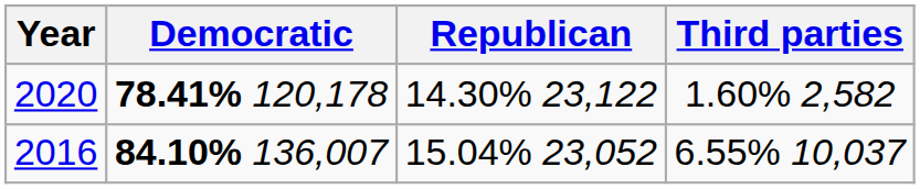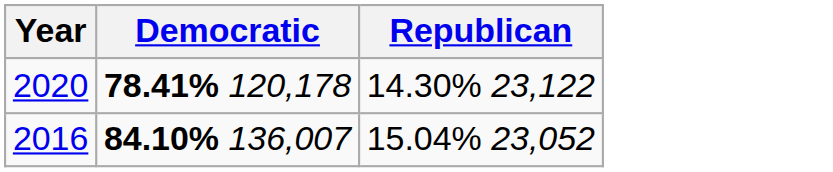- column: Third parties | 1.60% 2,582 | 6.55% 10,037
